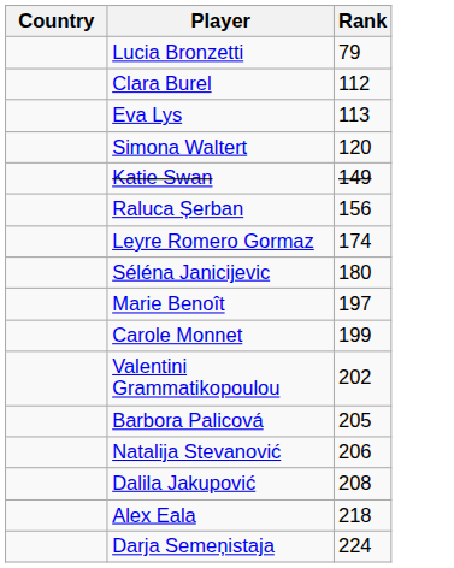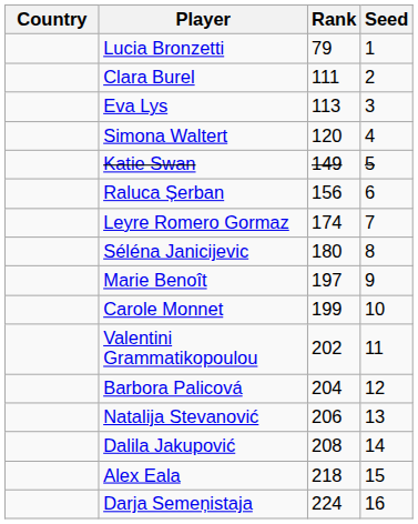+ column: Seed | 1 | 2 | 3 | 4 | 5 | 6 | 7 | 8 | 9 | 10 | 11 | 12 | 13 | 14 | 15 | 16
Clara Burel | Rank: 112 -> 111
Barbora Palicová | Rank: 205 -> 204
